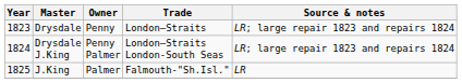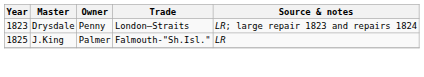- row: 1824 | Drysdale J.King | Penny Palmer | London–Straits London-South Seas | LR; large repair 1823 and repairs 1824
